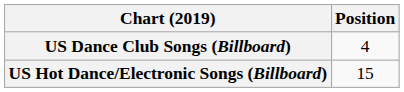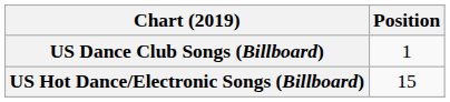US Dance Club Songs (Billboard) | Position: 4 -> 1
